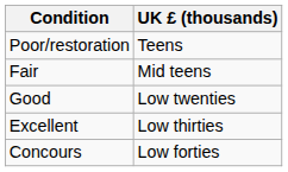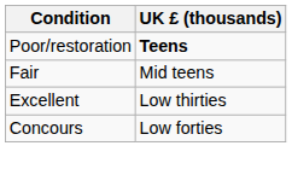Poor/restoration | UK £ (thousands): normal -> bold
- row: Good | Low twenties
